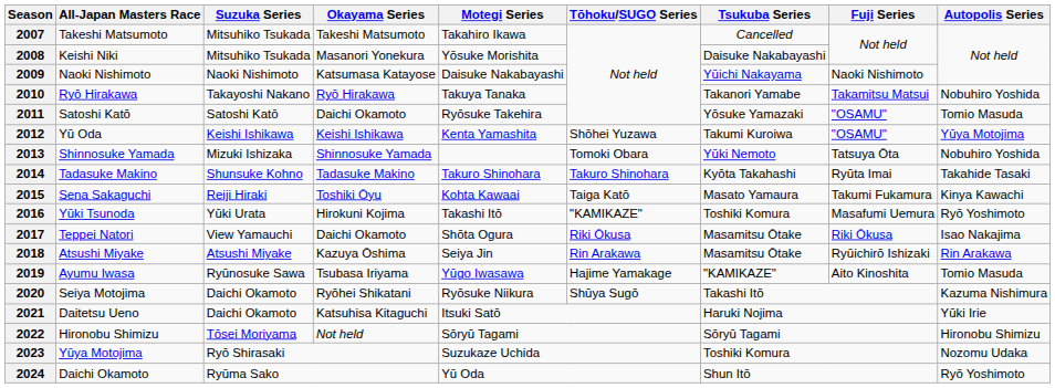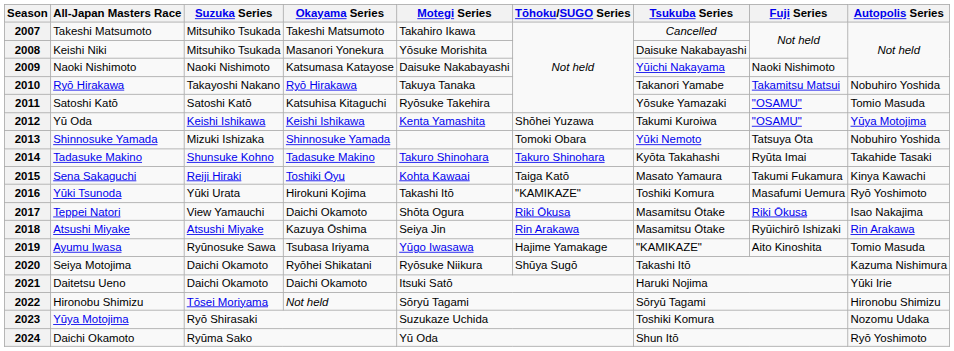2011 | Okayama Series: Daichi Okamoto -> Katsuhisa Kitaguchi
2021 | Okayama Series: Katsuhisa Kitaguchi -> Daichi Okamoto
